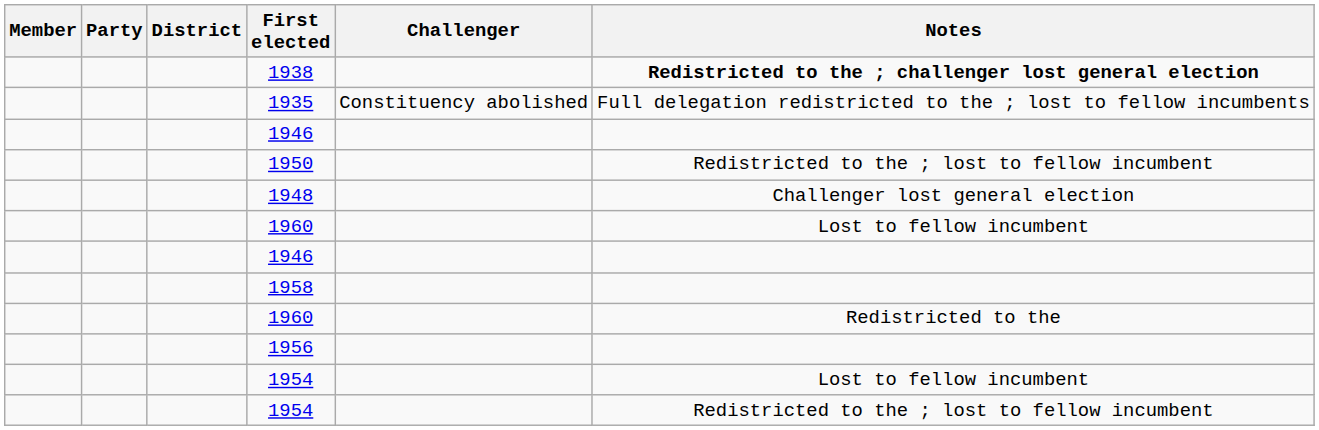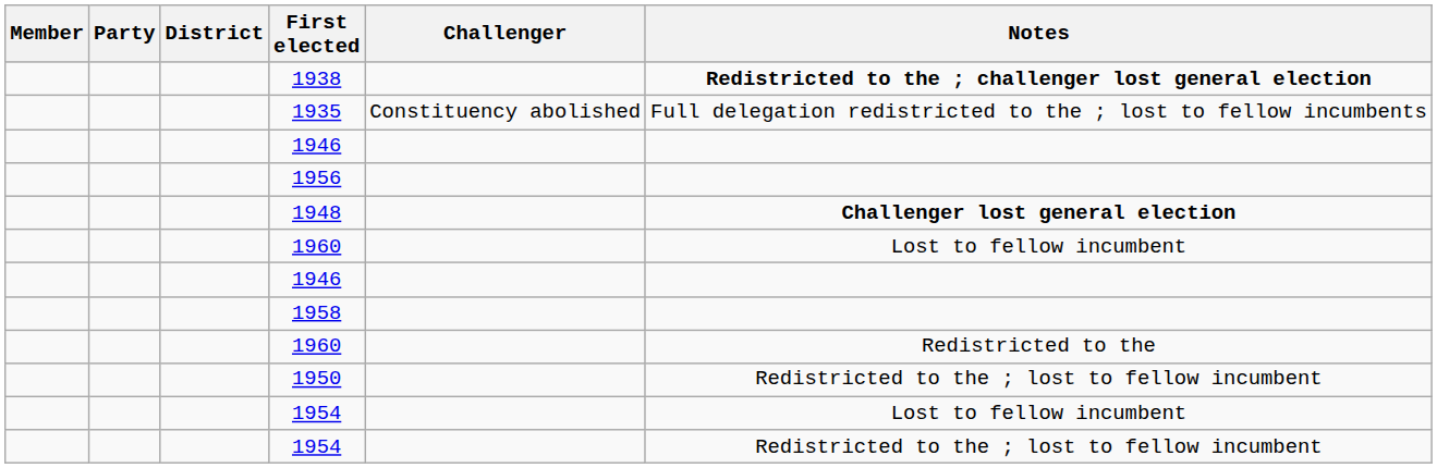rows swapped: 1956 <-> 1950
1948 | Notes: normal -> bold
